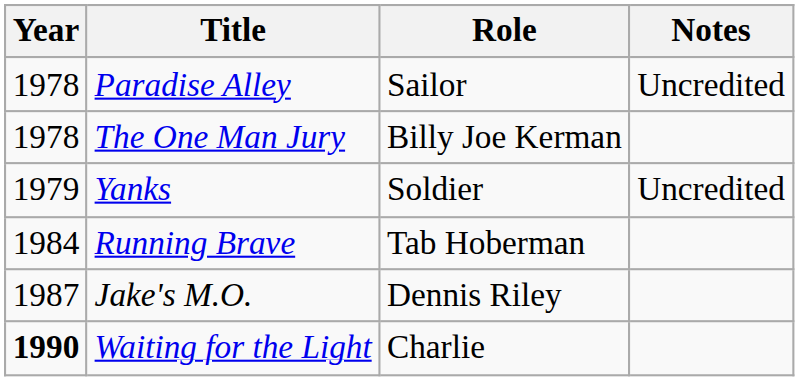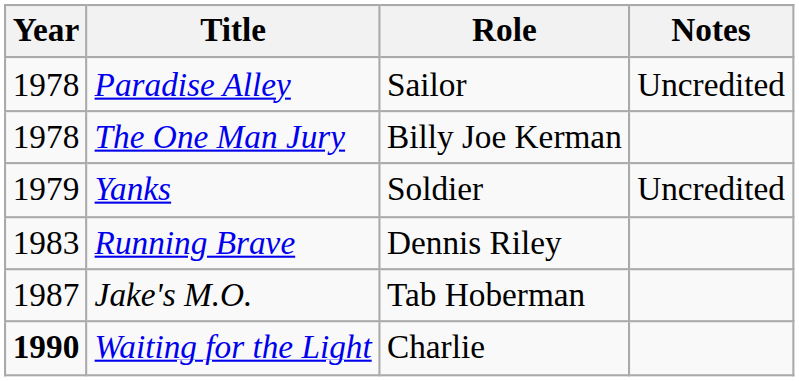Running Brave | Year: 1984 -> 1983
Running Brave | Role: Tab Hoberman -> Dennis Riley
Jake's M.O. | Role: Dennis Riley -> Tab Hoberman
